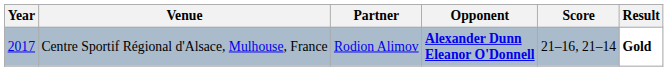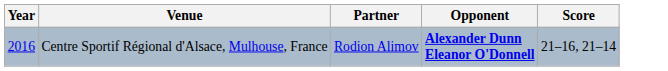- column: Result | Gold
Centre Sportif Régional d'Alsace, Mulhouse, France | Year: 2017 -> 2016
